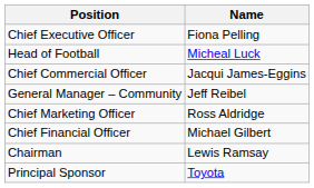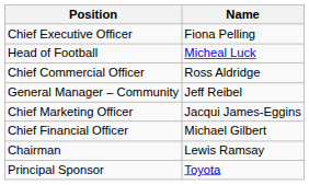Chief Commercial Officer | Name: Jacqui James-Eggins -> Ross Aldridge
Chief Marketing Officer | Name: Ross Aldridge -> Jacqui James-Eggins
